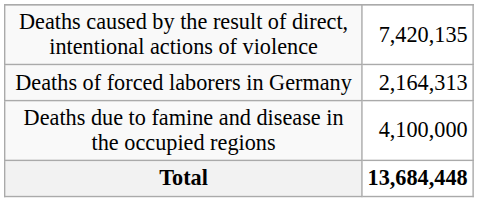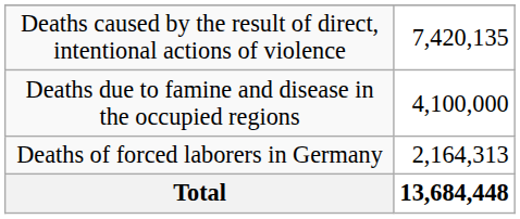rows swapped: Deaths of forced laborers in Germany <-> Deaths due to famine and disease in the occupied regions
